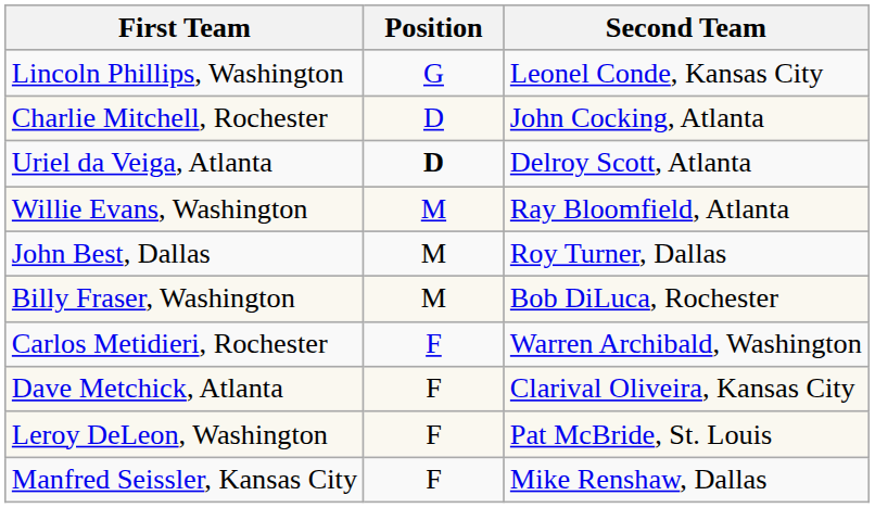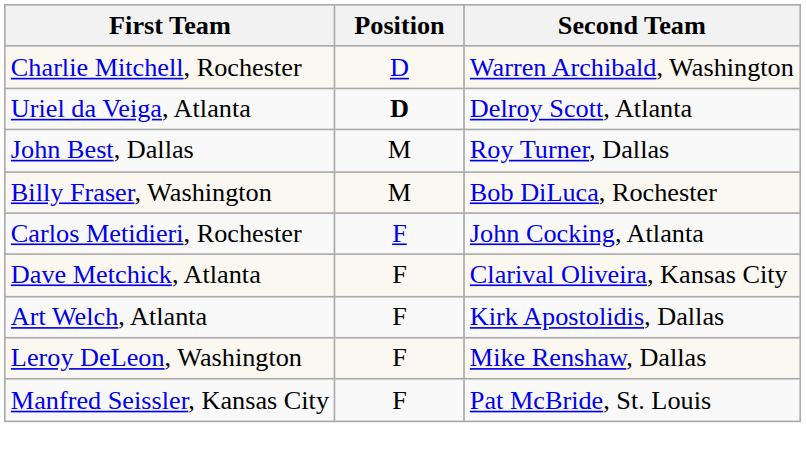- row: Lincoln Phillips, Washington | G | Leonel Conde, Kansas City
Charlie Mitchell, Rochester | Second Team: John Cocking, Atlanta -> Warren Archibald, Washington
- row: Willie Evans, Washington | M | Ray Bloomfield, Atlanta
Carlos Metidieri, Rochester | Second Team: Warren Archibald, Washington -> John Cocking, Atlanta
+ row: Art Welch, Atlanta | F | Kirk Apostolidis, Dallas
Leroy DeLeon, Washington | Second Team: Pat McBride, St. Louis -> Mike Renshaw, Dallas
Manfred Seissler, Kansas City | Second Team: Mike Renshaw, Dallas -> Pat McBride, St. Louis
